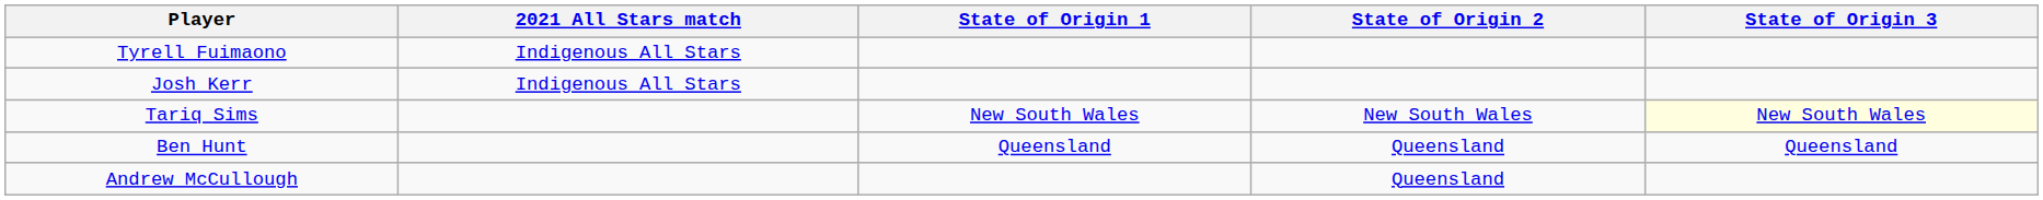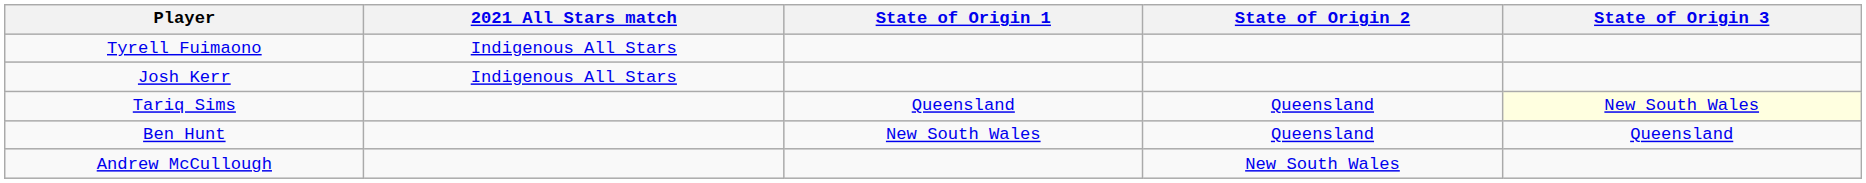Tariq Sims | State of Origin 1: New South Wales -> Queensland
Tariq Sims | State of Origin 2: New South Wales -> Queensland
Ben Hunt | State of Origin 1: Queensland -> New South Wales
Andrew McCullough | State of Origin 2: Queensland -> New South Wales
